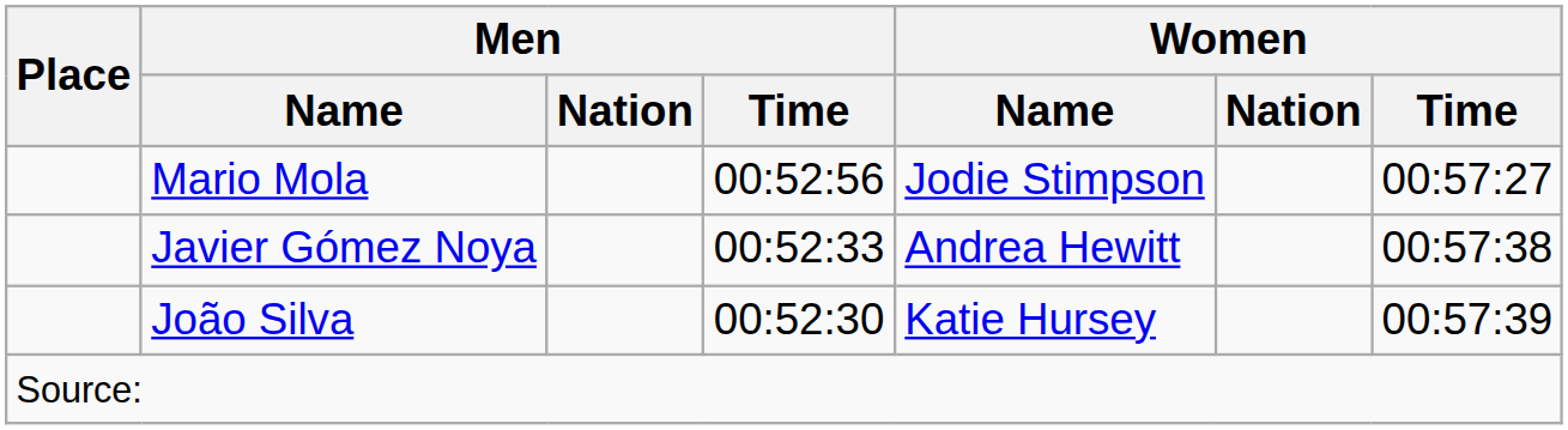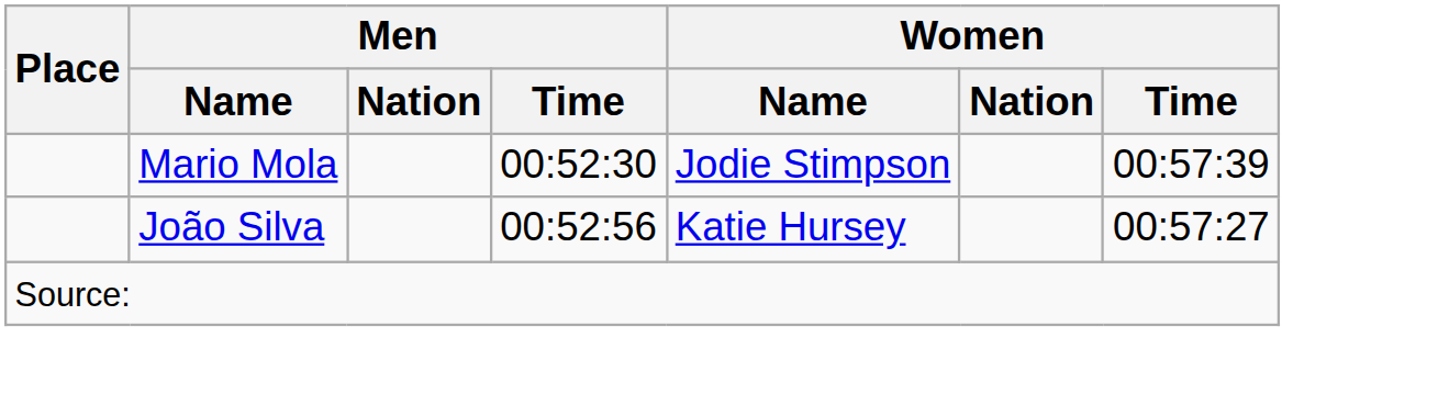Mario Mola | Men / Time: 00:52:56 -> 00:52:30
Mario Mola | Women / Time: 00:57:27 -> 00:57:39
- row: Javier Gómez Noya | 00:52:33 | Andrea Hewitt | 00:57:38
João Silva | Men / Time: 00:52:30 -> 00:52:56
João Silva | Women / Time: 00:57:39 -> 00:57:27
